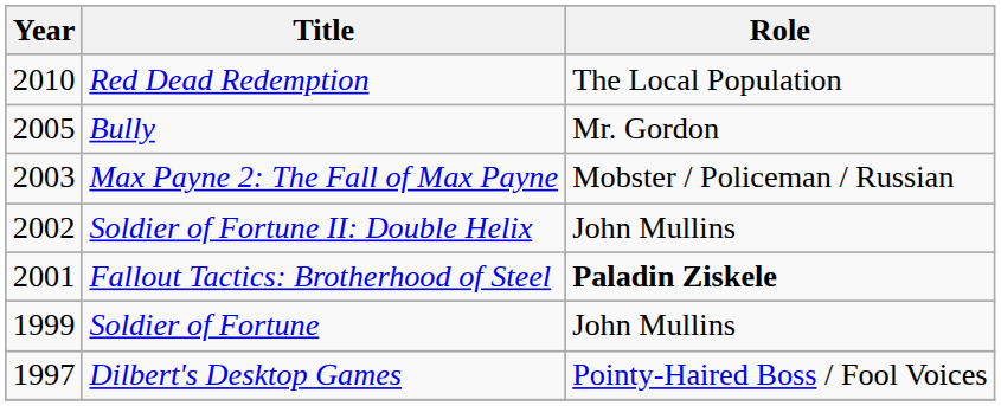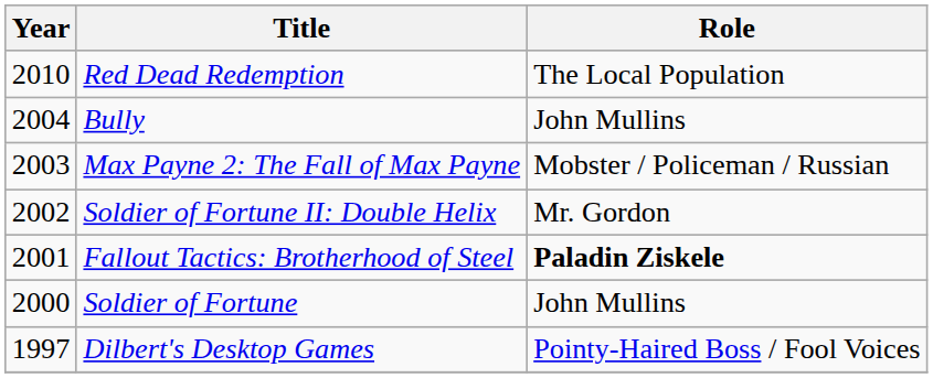Bully | Year: 2005 -> 2004
Bully | Role: Mr. Gordon -> John Mullins
Soldier of Fortune II: Double Helix | Role: John Mullins -> Mr. Gordon
Soldier of Fortune | Year: 1999 -> 2000
